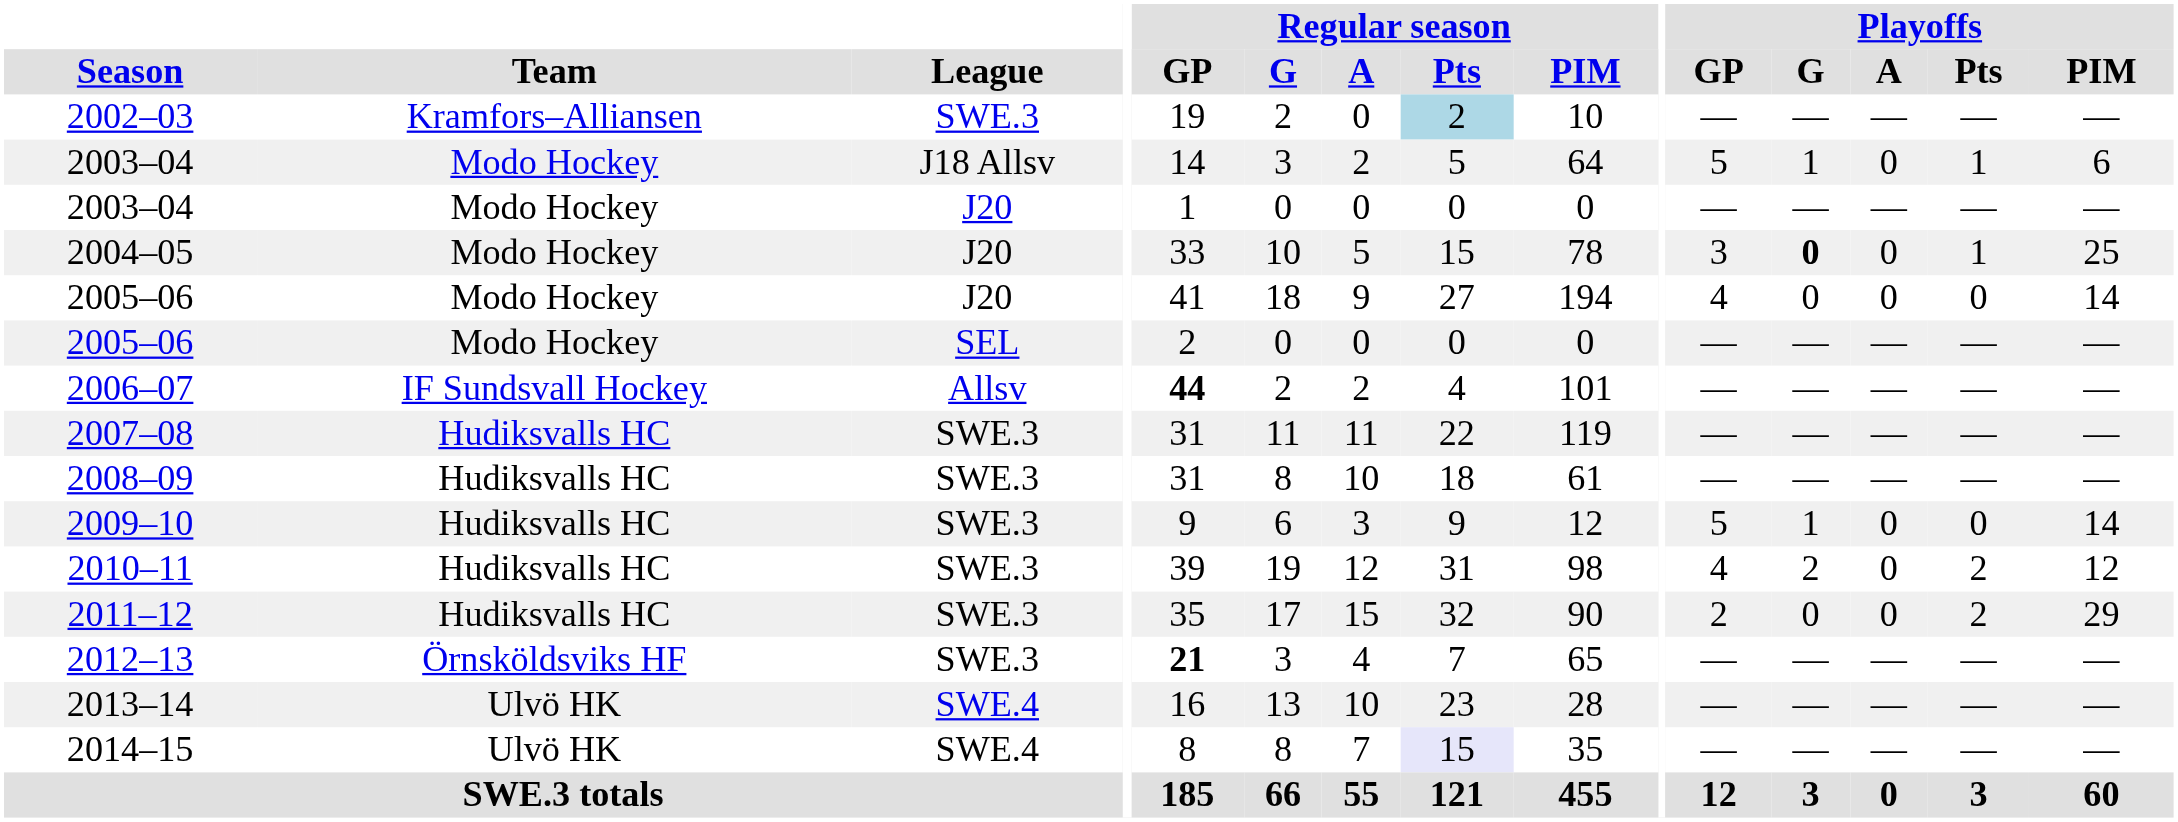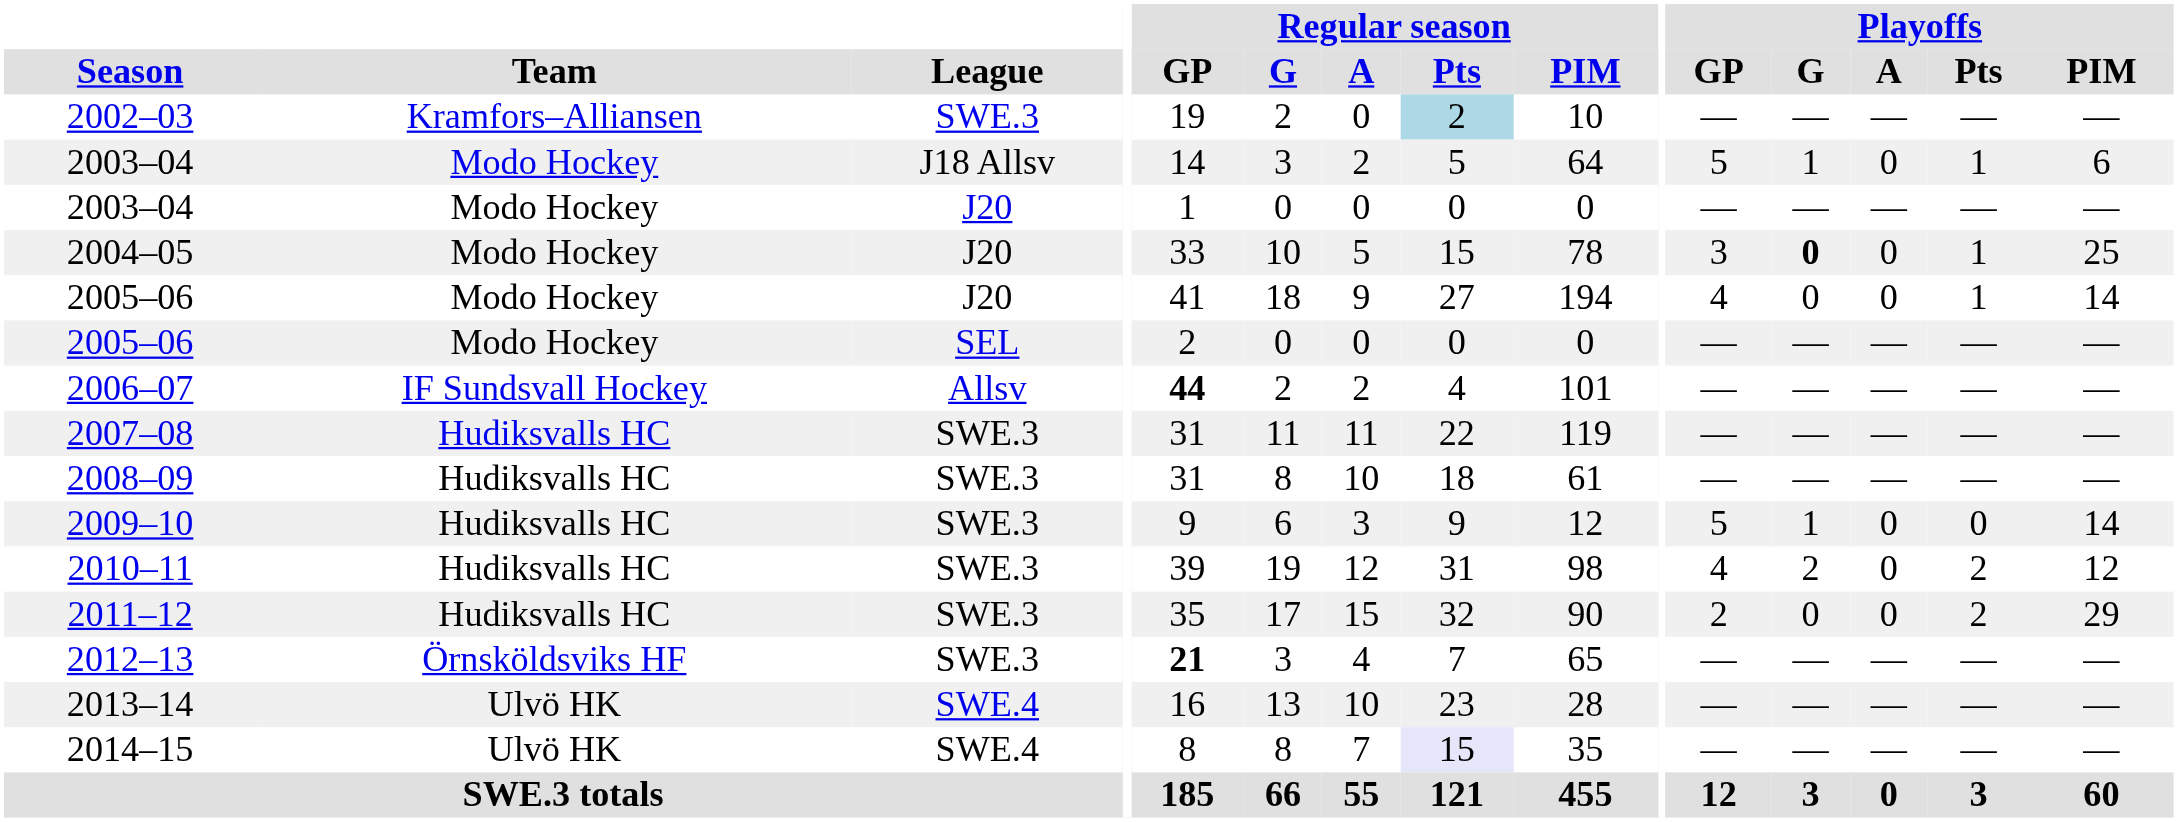2005–06 / J20 | Playoffs / Pts: 0 -> 1
